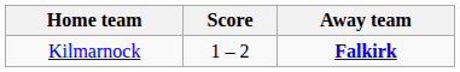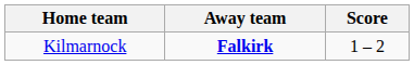columns swapped: Score <-> Away team
